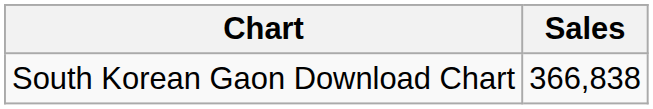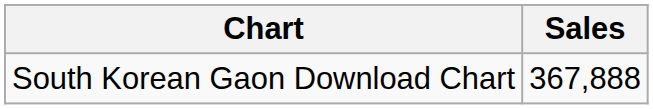South Korean Gaon Download Chart | Sales: 366,838 -> 367,888
